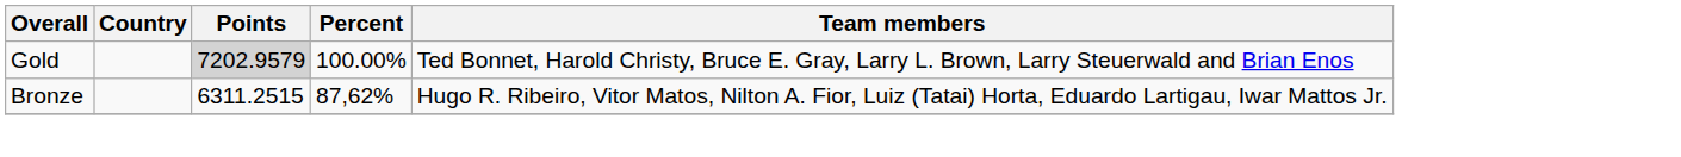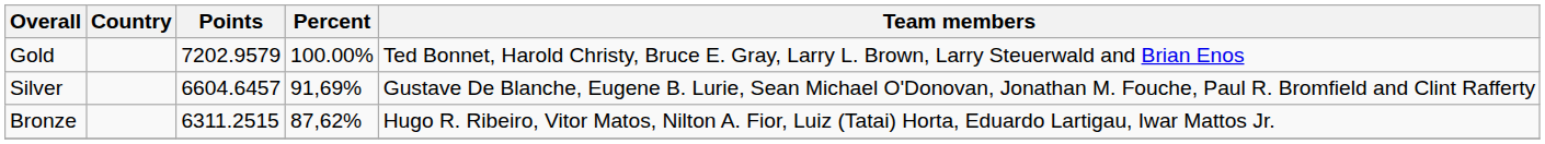Gold | Points: lightgrey background -> no background
+ row: Silver | 6604.6457 | 91,69% | Gustave De Blanche, Eugene B. Lurie, Sean Michael O'Donovan, Jonathan M. Fouche, Paul R. Bromfield and Clint Rafferty
